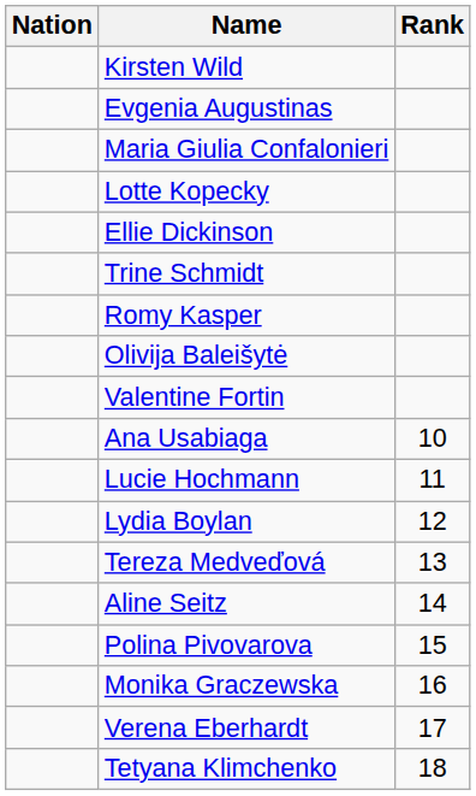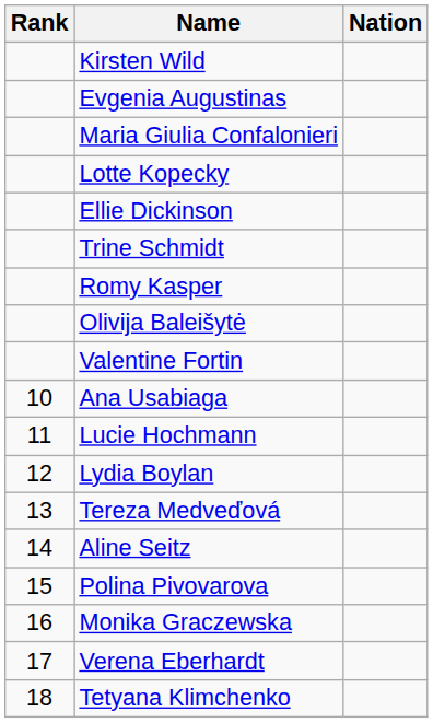columns swapped: Rank <-> Nation
